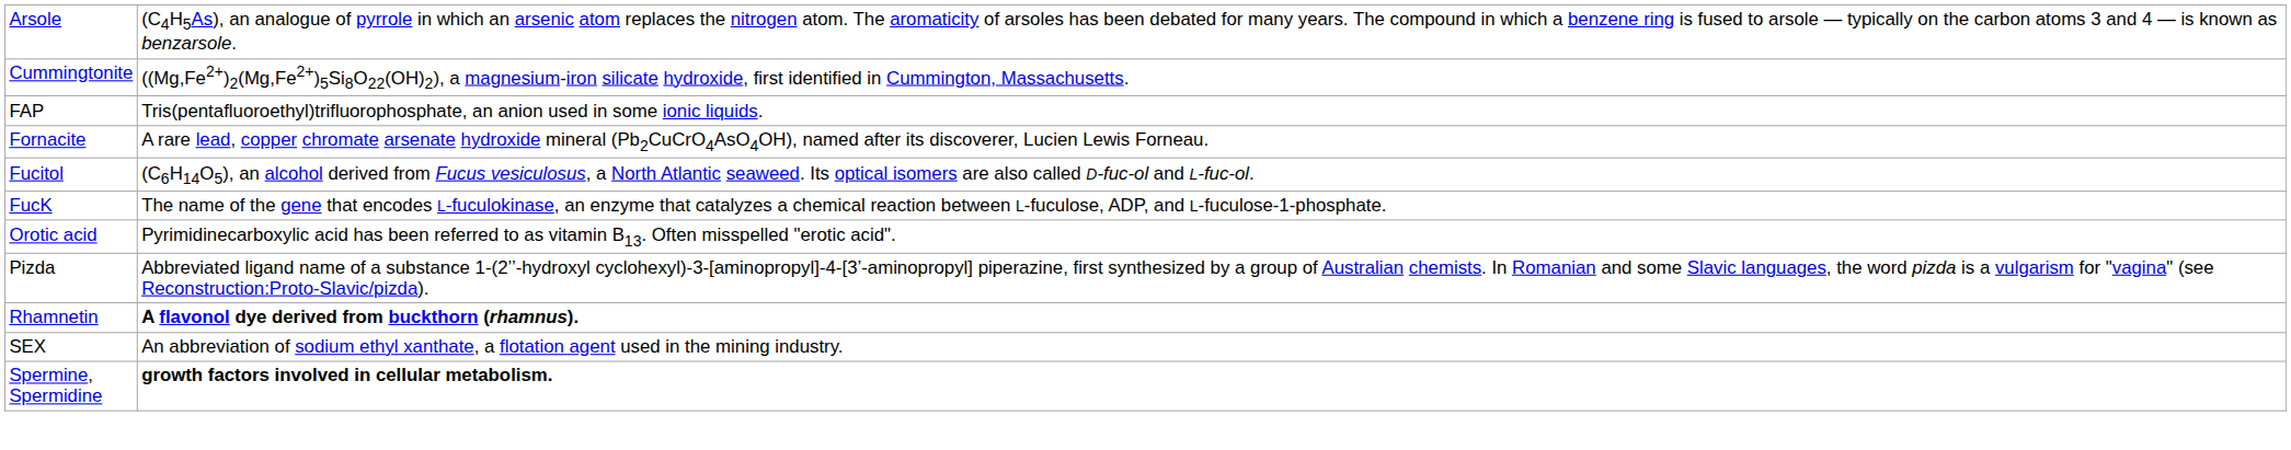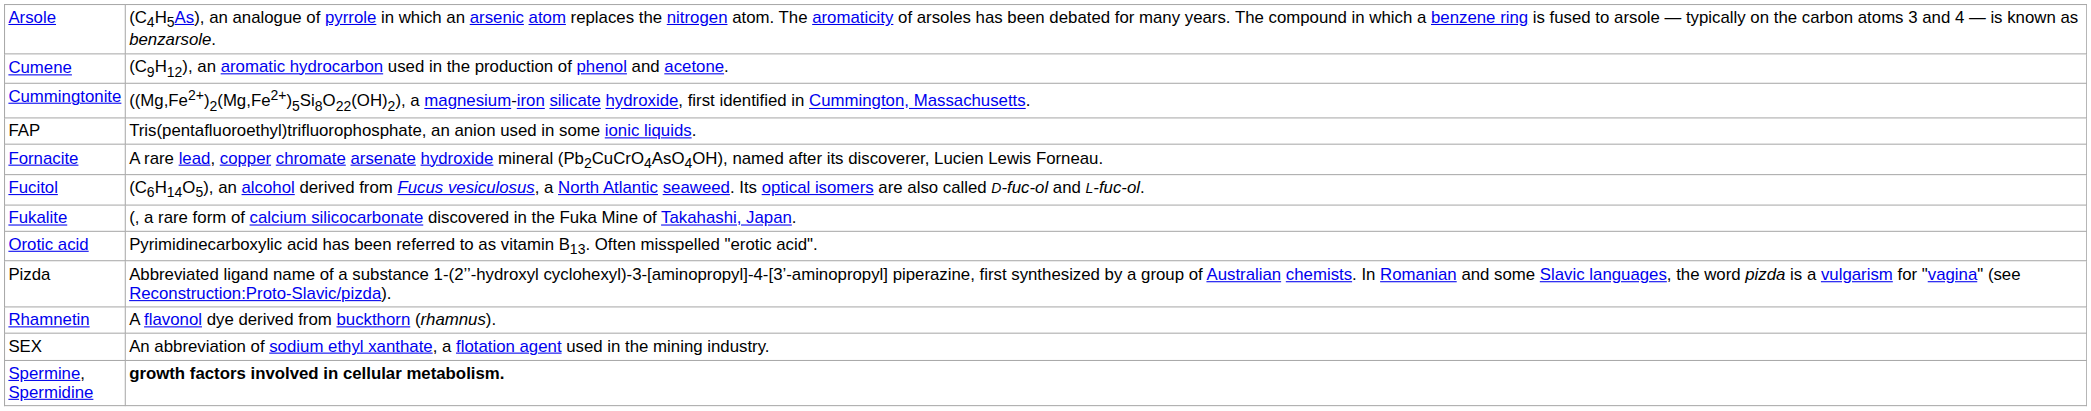+ row: Cumene | (C9H12), an aromatic hydrocarbon used in the production of phenol and acetone.
- row: FucK | The name of the gene that encodes L-fuculokinase, an enzyme that catalyzes a chemical reaction between L-fuculose, ADP, and L-fuculose-1-phosphate.
+ row: Fukalite | (, a rare form of calcium silicocarbonate discovered in the Fuka Mine of Takahashi, Japan.
Rhamnetin | column 2: bold -> normal
